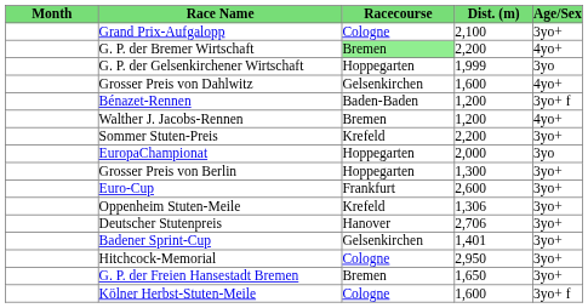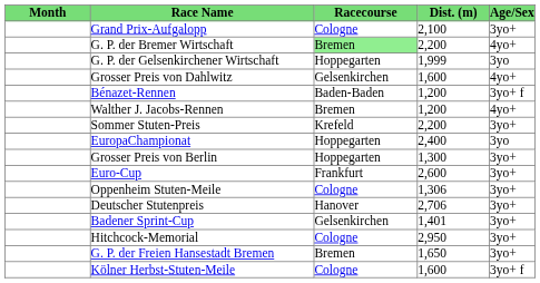EuropaChampionat | Dist. (m): 2,000 -> 2,400
Oppenheim Stuten-Meile | Racecourse: Krefeld -> Cologne
